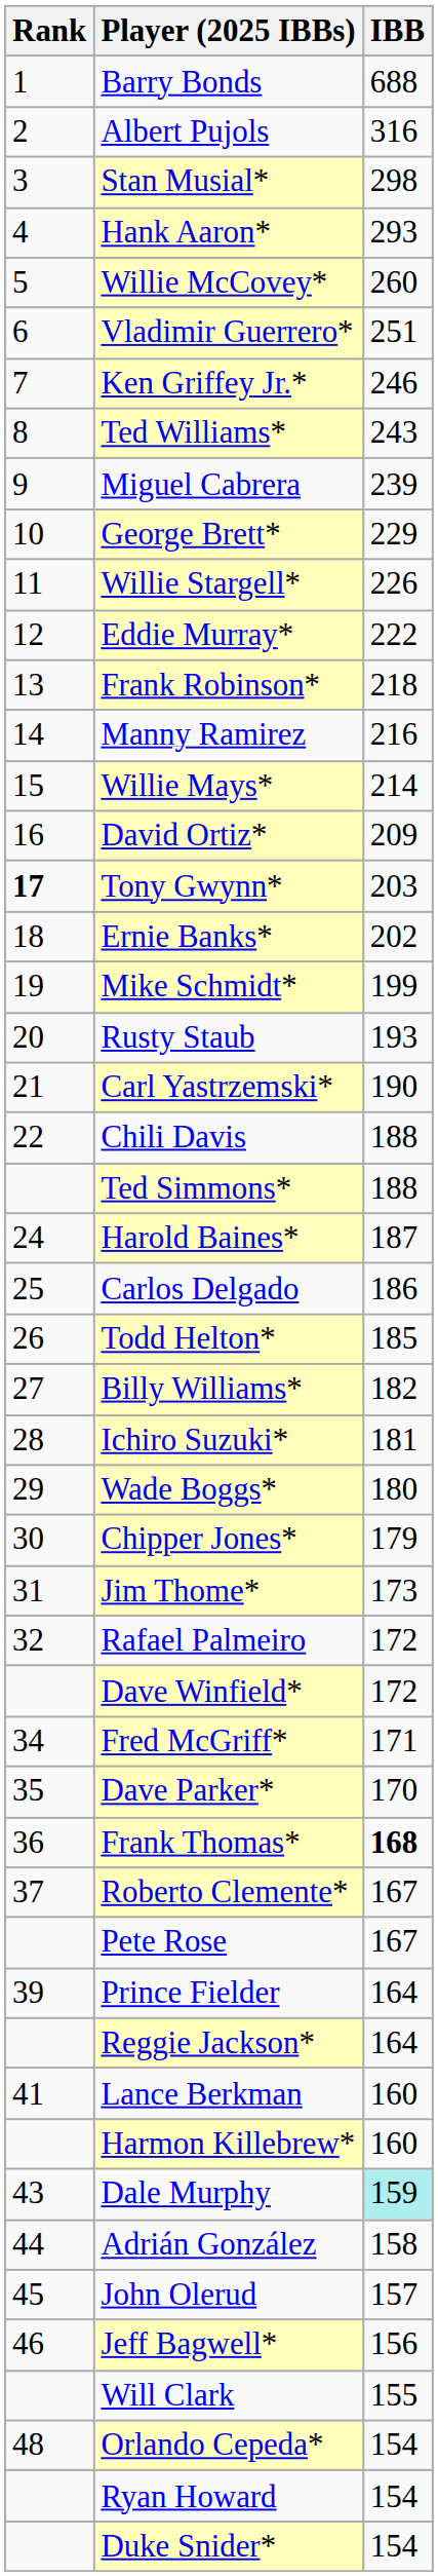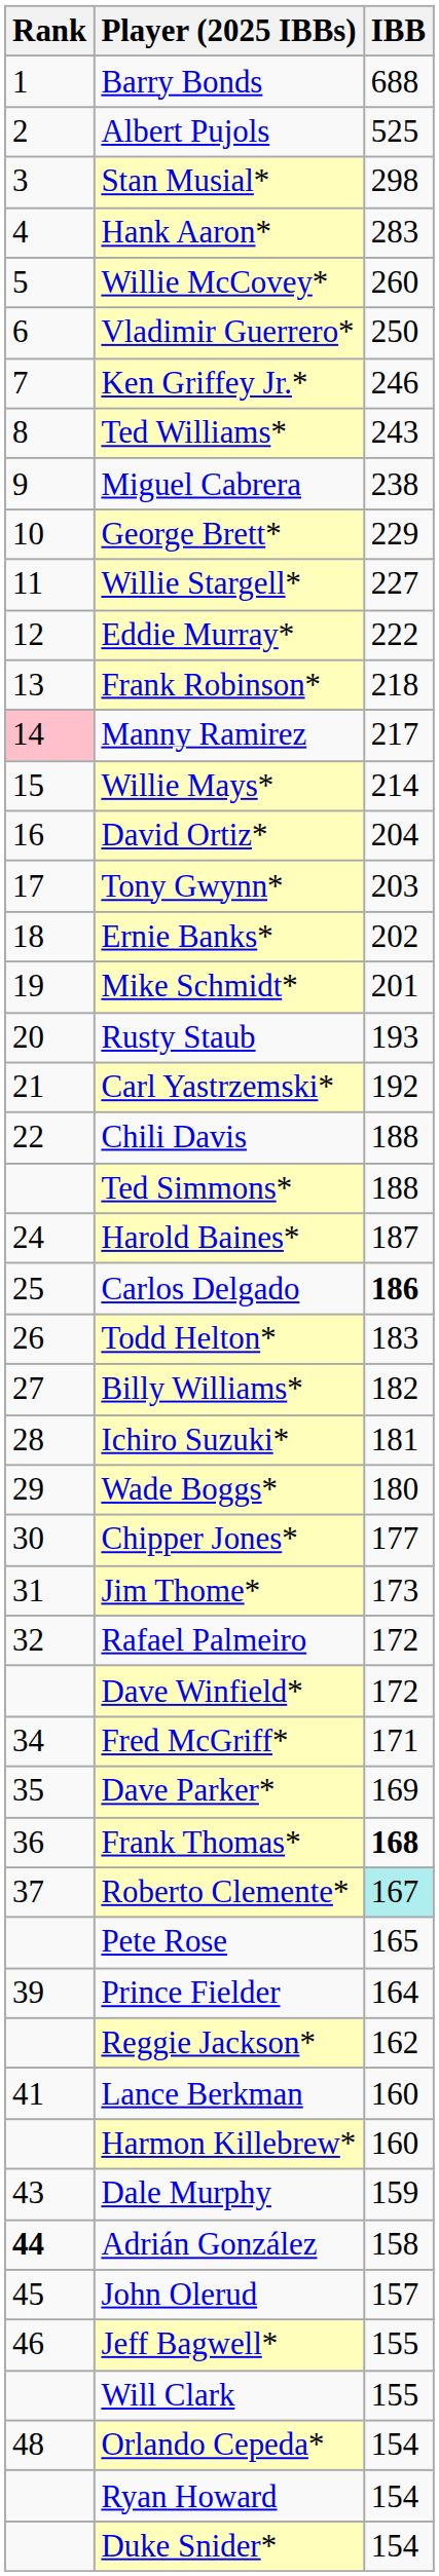Albert Pujols | IBB: 316 -> 525
Hank Aaron* | IBB: 293 -> 283
Vladimir Guerrero* | IBB: 251 -> 250
Miguel Cabrera | IBB: 239 -> 238
Willie Stargell* | IBB: 226 -> 227
Manny Ramirez | Rank: no background -> pink background
Manny Ramirez | IBB: 216 -> 217
David Ortiz* | IBB: 209 -> 204
Tony Gwynn* | Rank: bold -> normal
Mike Schmidt* | IBB: 199 -> 201
Carl Yastrzemski* | IBB: 190 -> 192
Carlos Delgado | IBB: normal -> bold
Todd Helton* | IBB: 185 -> 183
Chipper Jones* | IBB: 179 -> 177
Dave Parker* | IBB: 170 -> 169
Roberto Clemente* | IBB: no background -> paleturquoise background
Pete Rose | IBB: 167 -> 165
Reggie Jackson* | IBB: 164 -> 162
Dale Murphy | IBB: paleturquoise background -> no background
Adrián González | Rank: normal -> bold
Jeff Bagwell* | IBB: 156 -> 155
